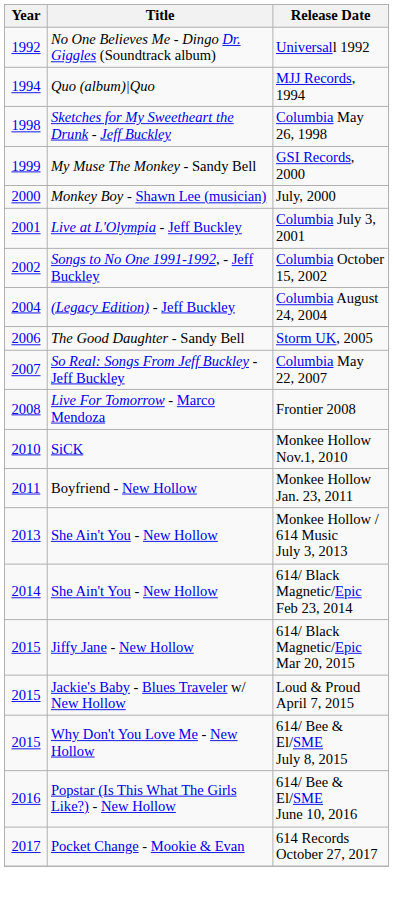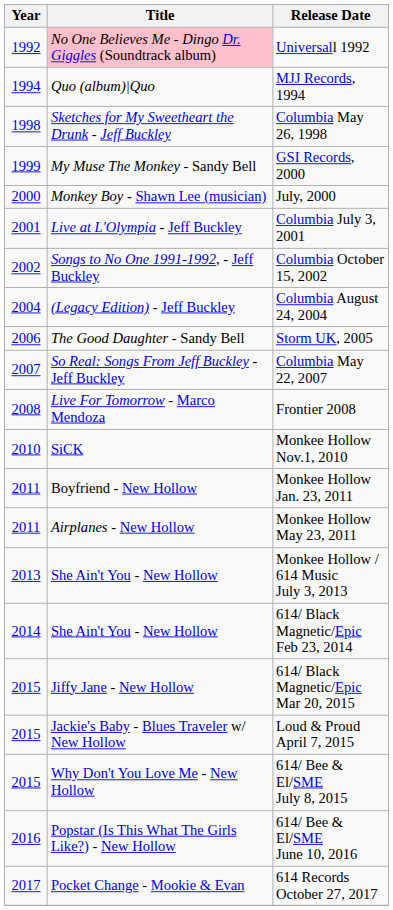Universall 1992 | Title: no background -> pink background
+ row: 2011 | Airplanes - New Hollow | Monkee Hollow May 23, 2011
